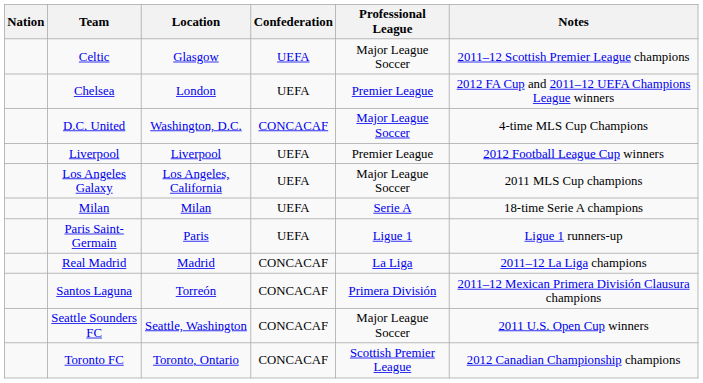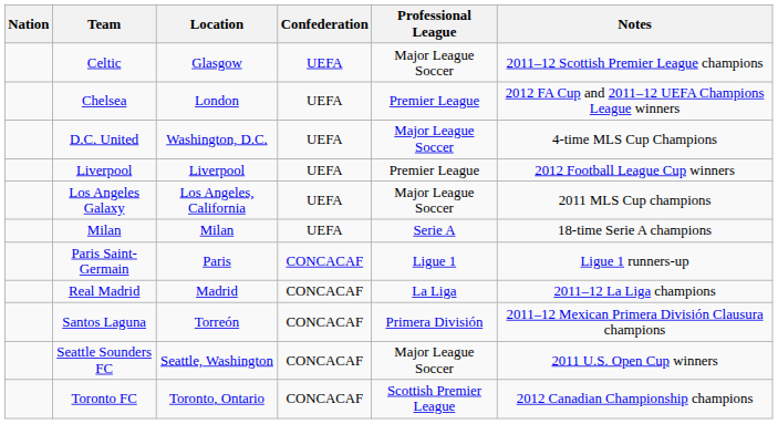D.C. United | Confederation: CONCACAF -> UEFA
Paris Saint-Germain | Confederation: UEFA -> CONCACAF
